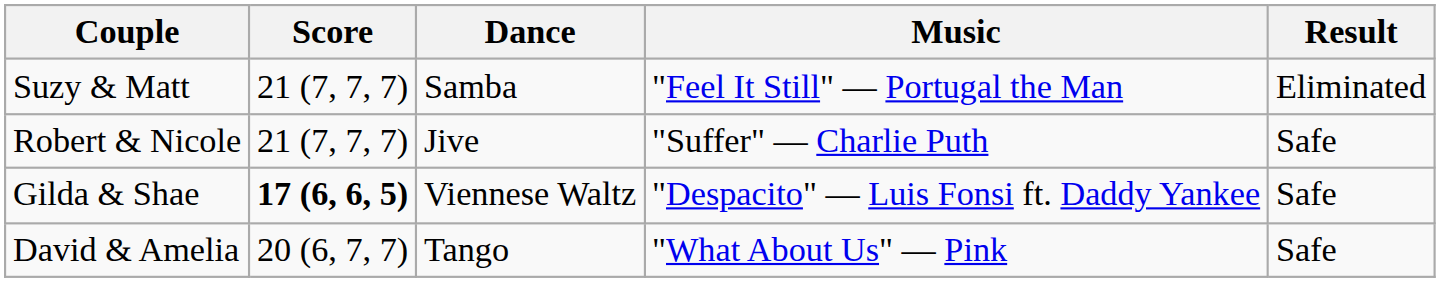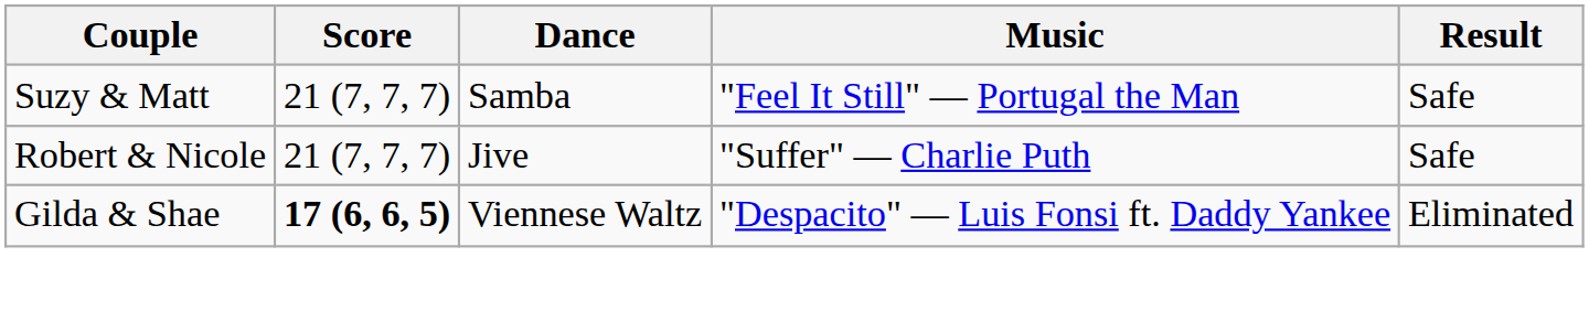Suzy & Matt | Result: Eliminated -> Safe
Gilda & Shae | Result: Safe -> Eliminated
- row: David & Amelia | 20 (6, 7, 7) | Tango | "What About Us" — Pink | Safe
